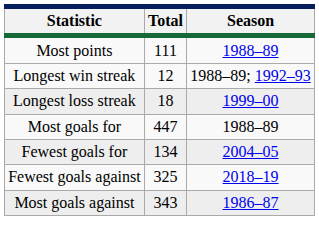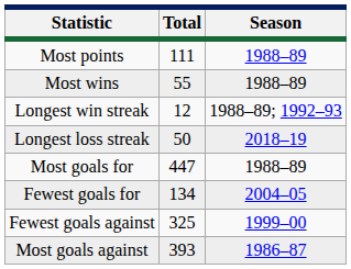+ row: Most wins | 55 | 1988–89
Longest loss streak | Total: 18 -> 50
Longest loss streak | Season: 1999–00 -> 2018–19
Fewest goals against | Season: 2018–19 -> 1999–00
Most goals against | Total: 343 -> 393
